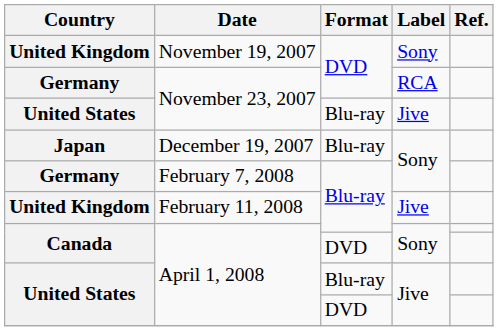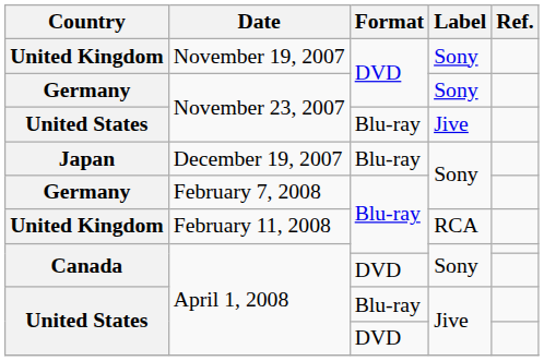Germany / November 23, 2007 | Label: RCA -> Sony
February 11, 2008 | Label: Jive -> RCA
